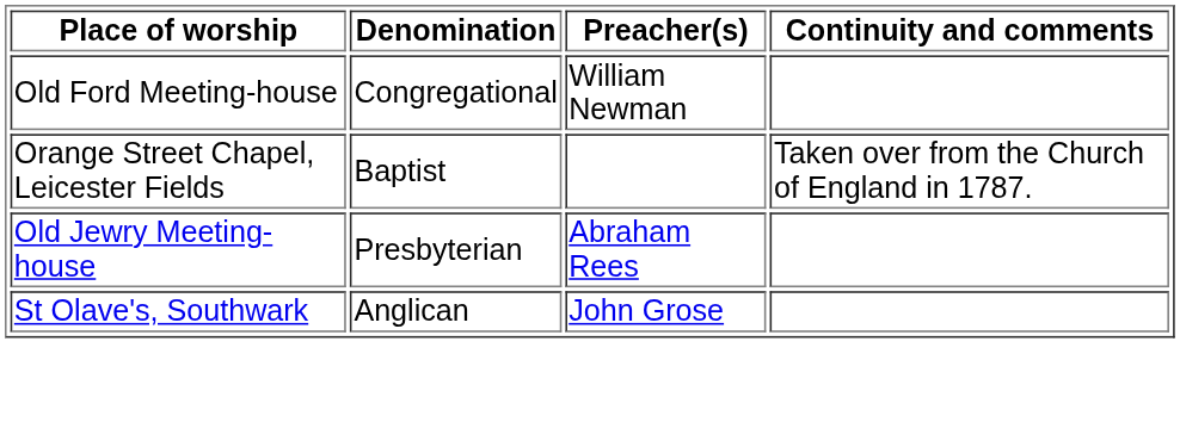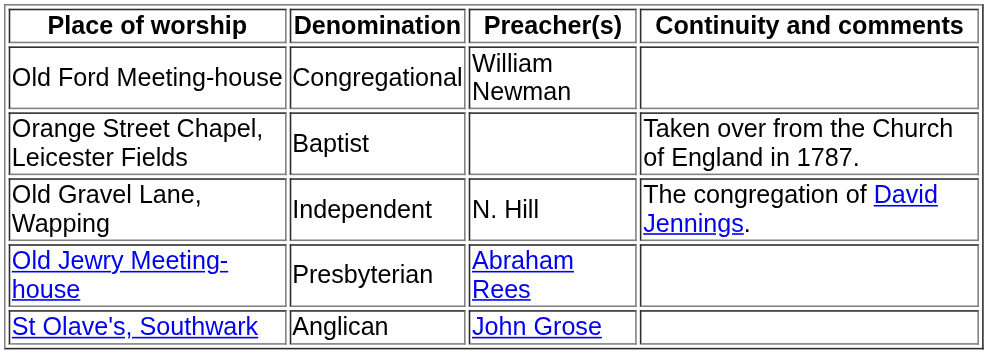+ row: Old Gravel Lane, Wapping | Independent | N. Hill | The congregation of David Jennings.
